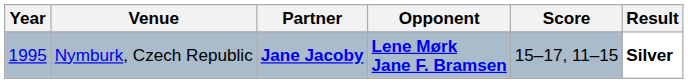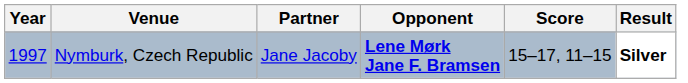Nymburk, Czech Republic | Year: 1995 -> 1997
Nymburk, Czech Republic | Partner: bold -> normal
